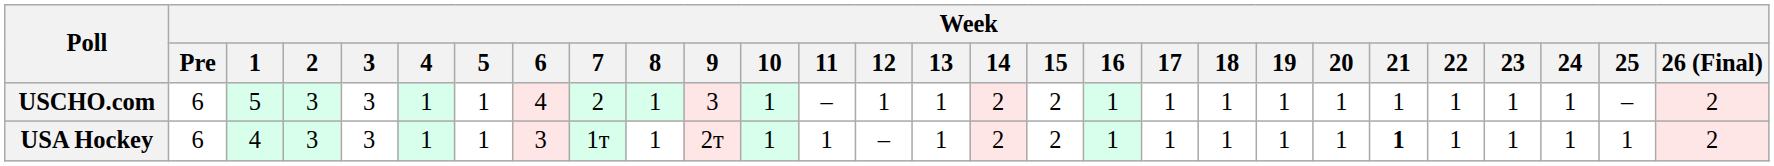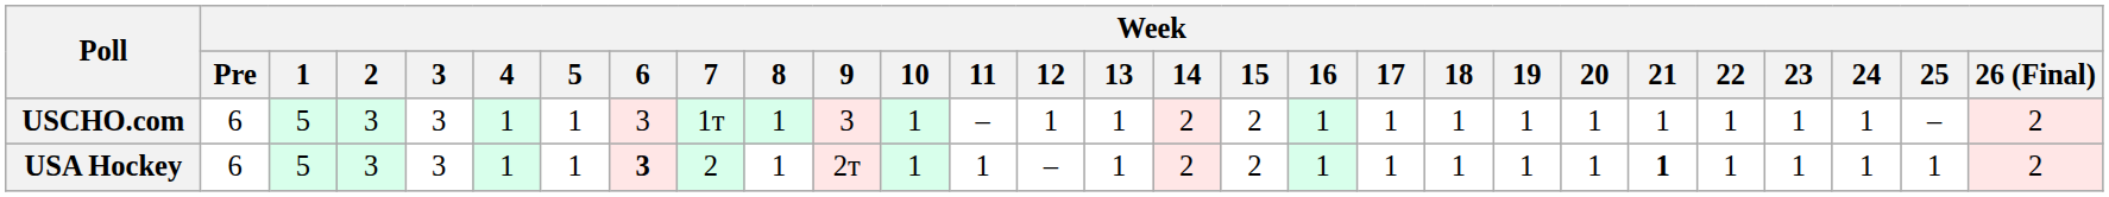USCHO.com | Week / 6: 4 -> 3
USCHO.com | Week / 7: 2 -> 1т
USA Hockey | Week / 1: 4 -> 5
USA Hockey | Week / 6: normal -> bold
USA Hockey | Week / 7: 1т -> 2
